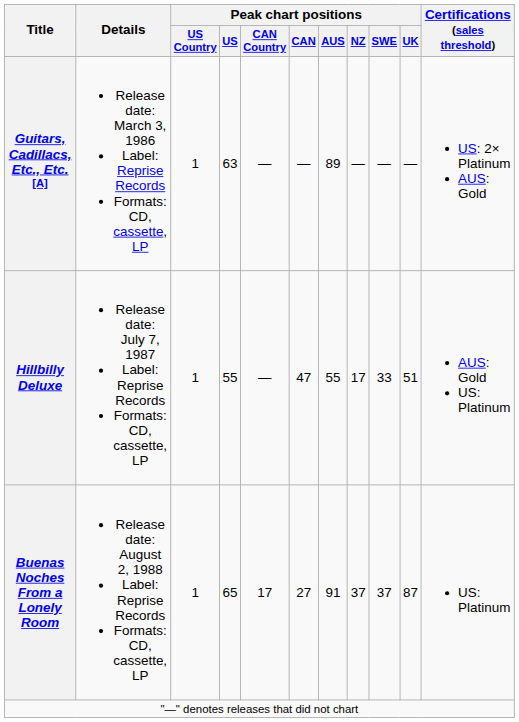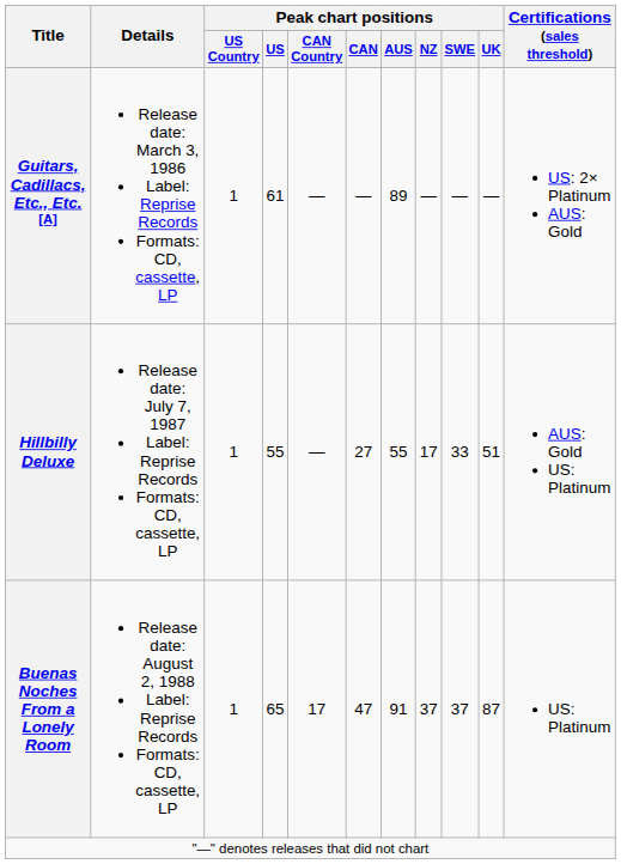Guitars, Cadillacs, Etc., Etc.[A] | Peak chart positions / US: 63 -> 61
Hillbilly Deluxe | Peak chart positions / CAN: 47 -> 27
Buenas Noches From a Lonely Room | Peak chart positions / CAN: 27 -> 47
